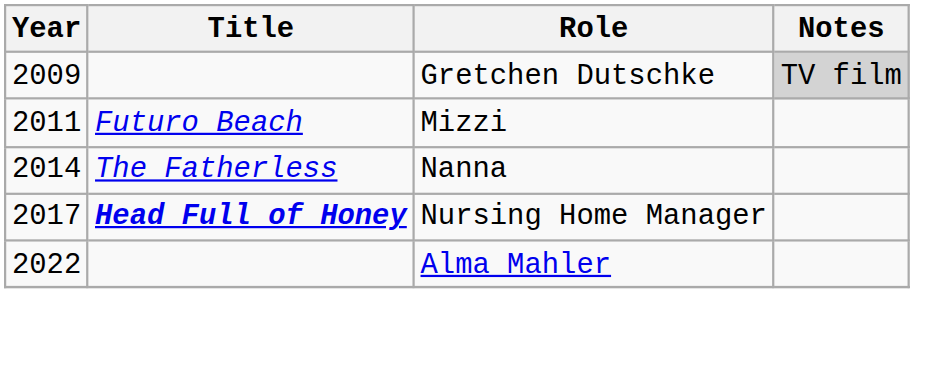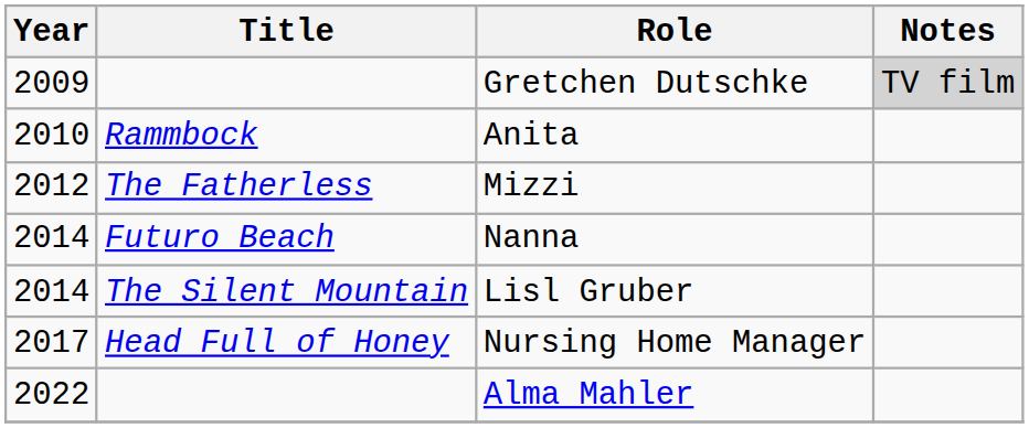+ row: 2010 | Rammbock | Anita
Mizzi | Year: 2011 -> 2012
Mizzi | Title: Futuro Beach -> The Fatherless
Nanna | Title: The Fatherless -> Futuro Beach
+ row: 2014 | The Silent Mountain | Lisl Gruber
Nursing Home Manager | Title: bold -> normal
